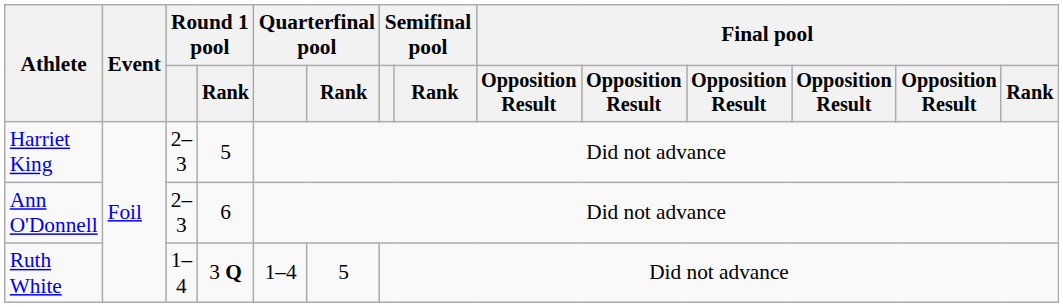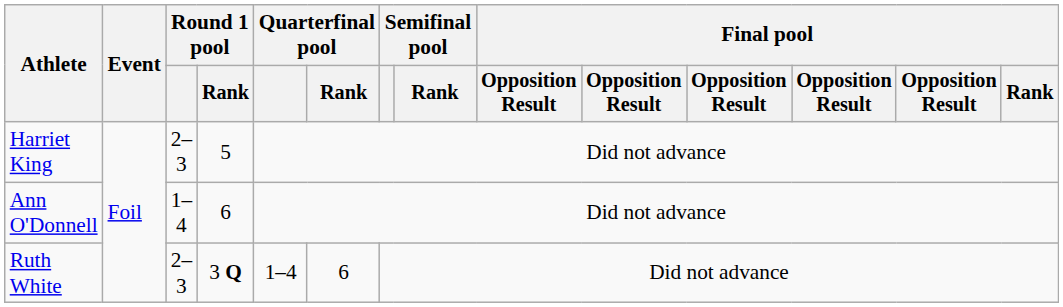Ann O'Donnell | Round 1 pool: 2–3 -> 1–4
Ruth White | Round 1 pool: 1–4 -> 2–3
Ruth White | Quarterfinal pool / Rank: 5 -> 6
